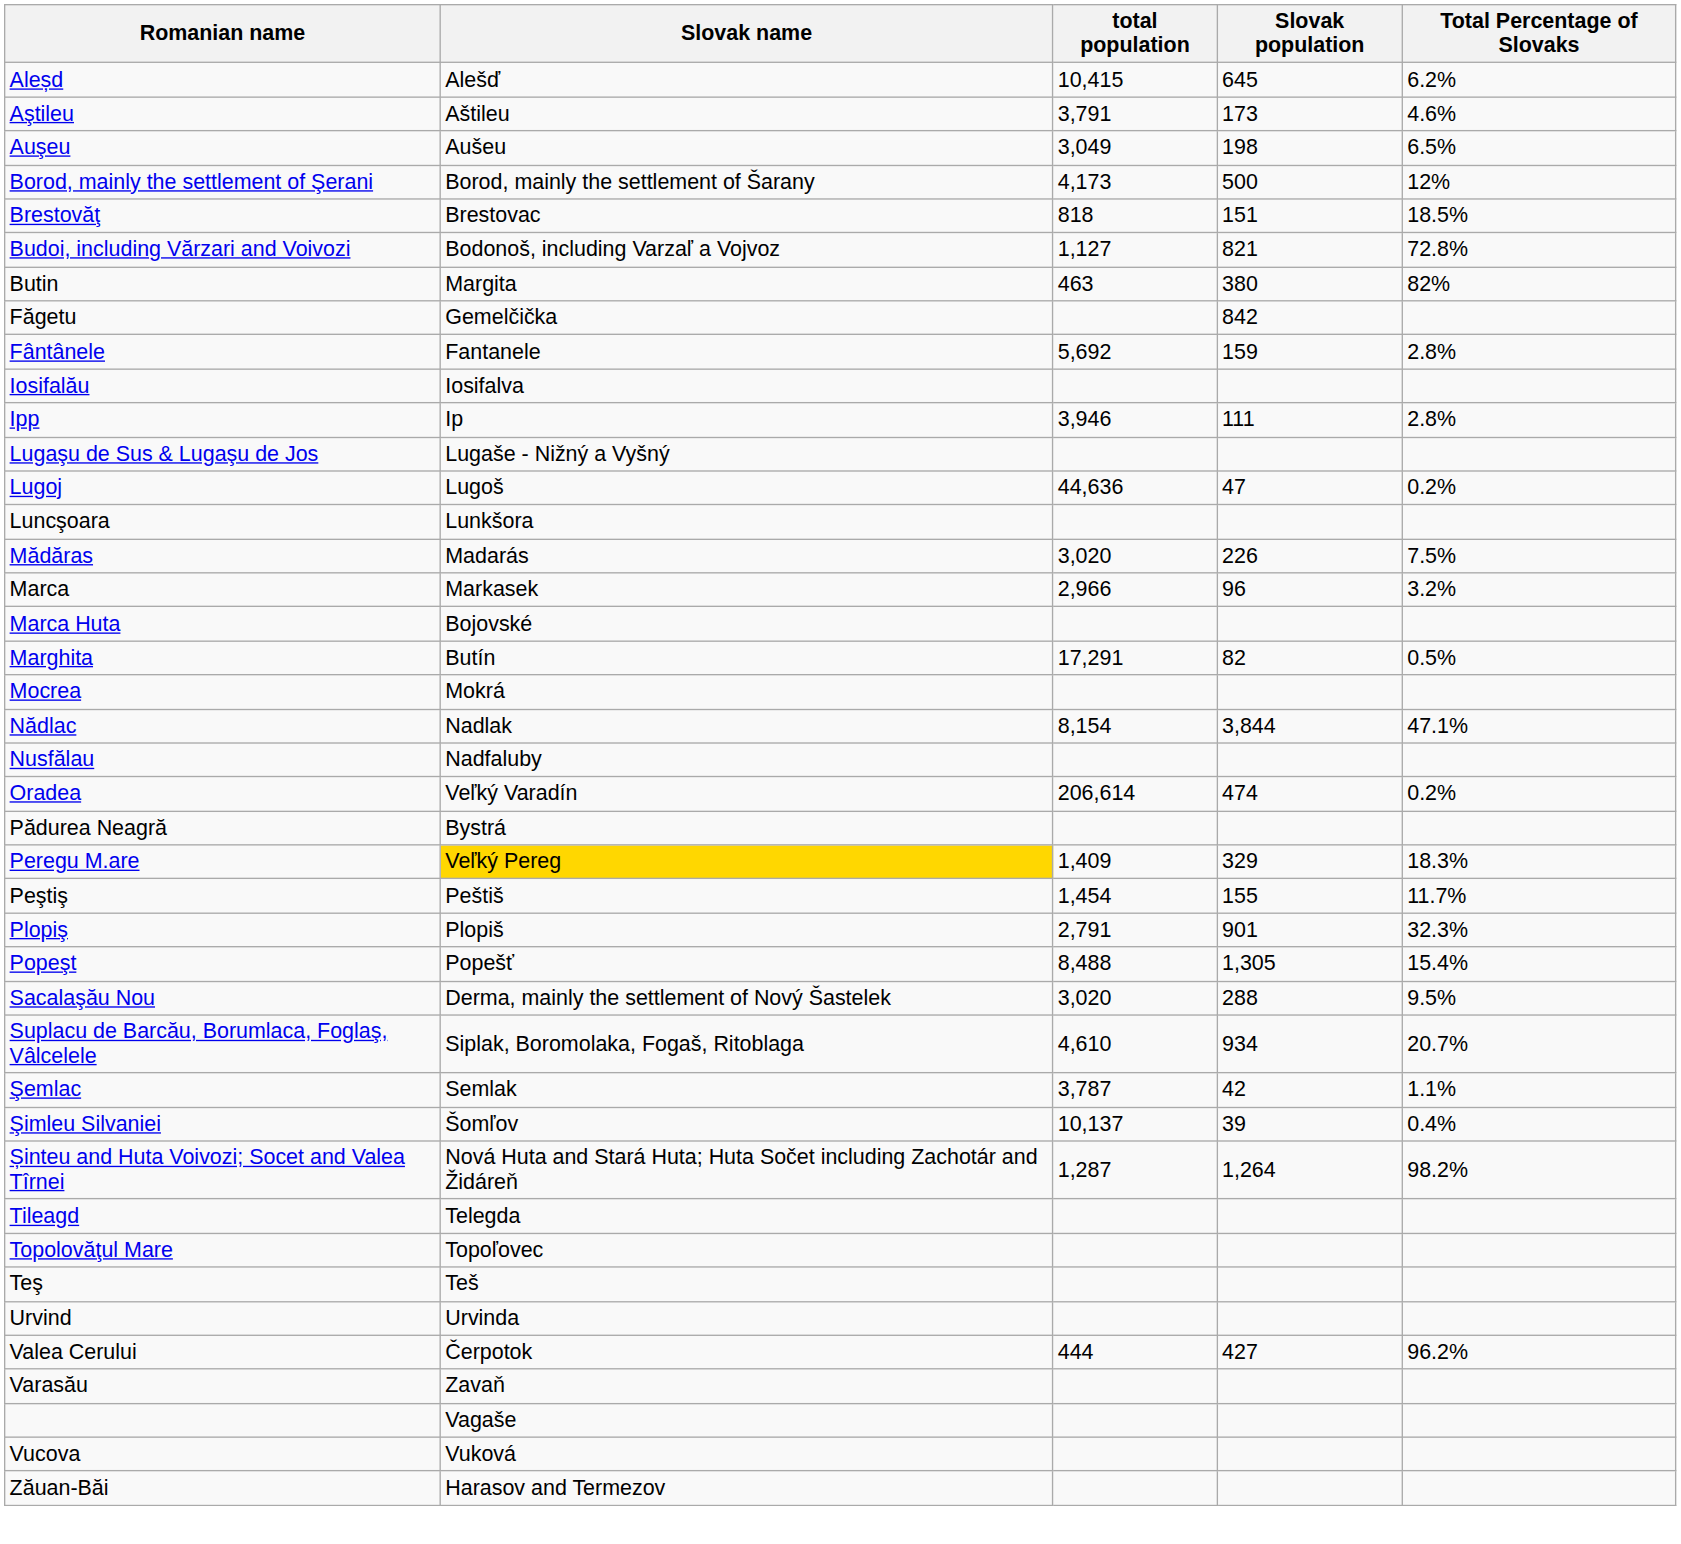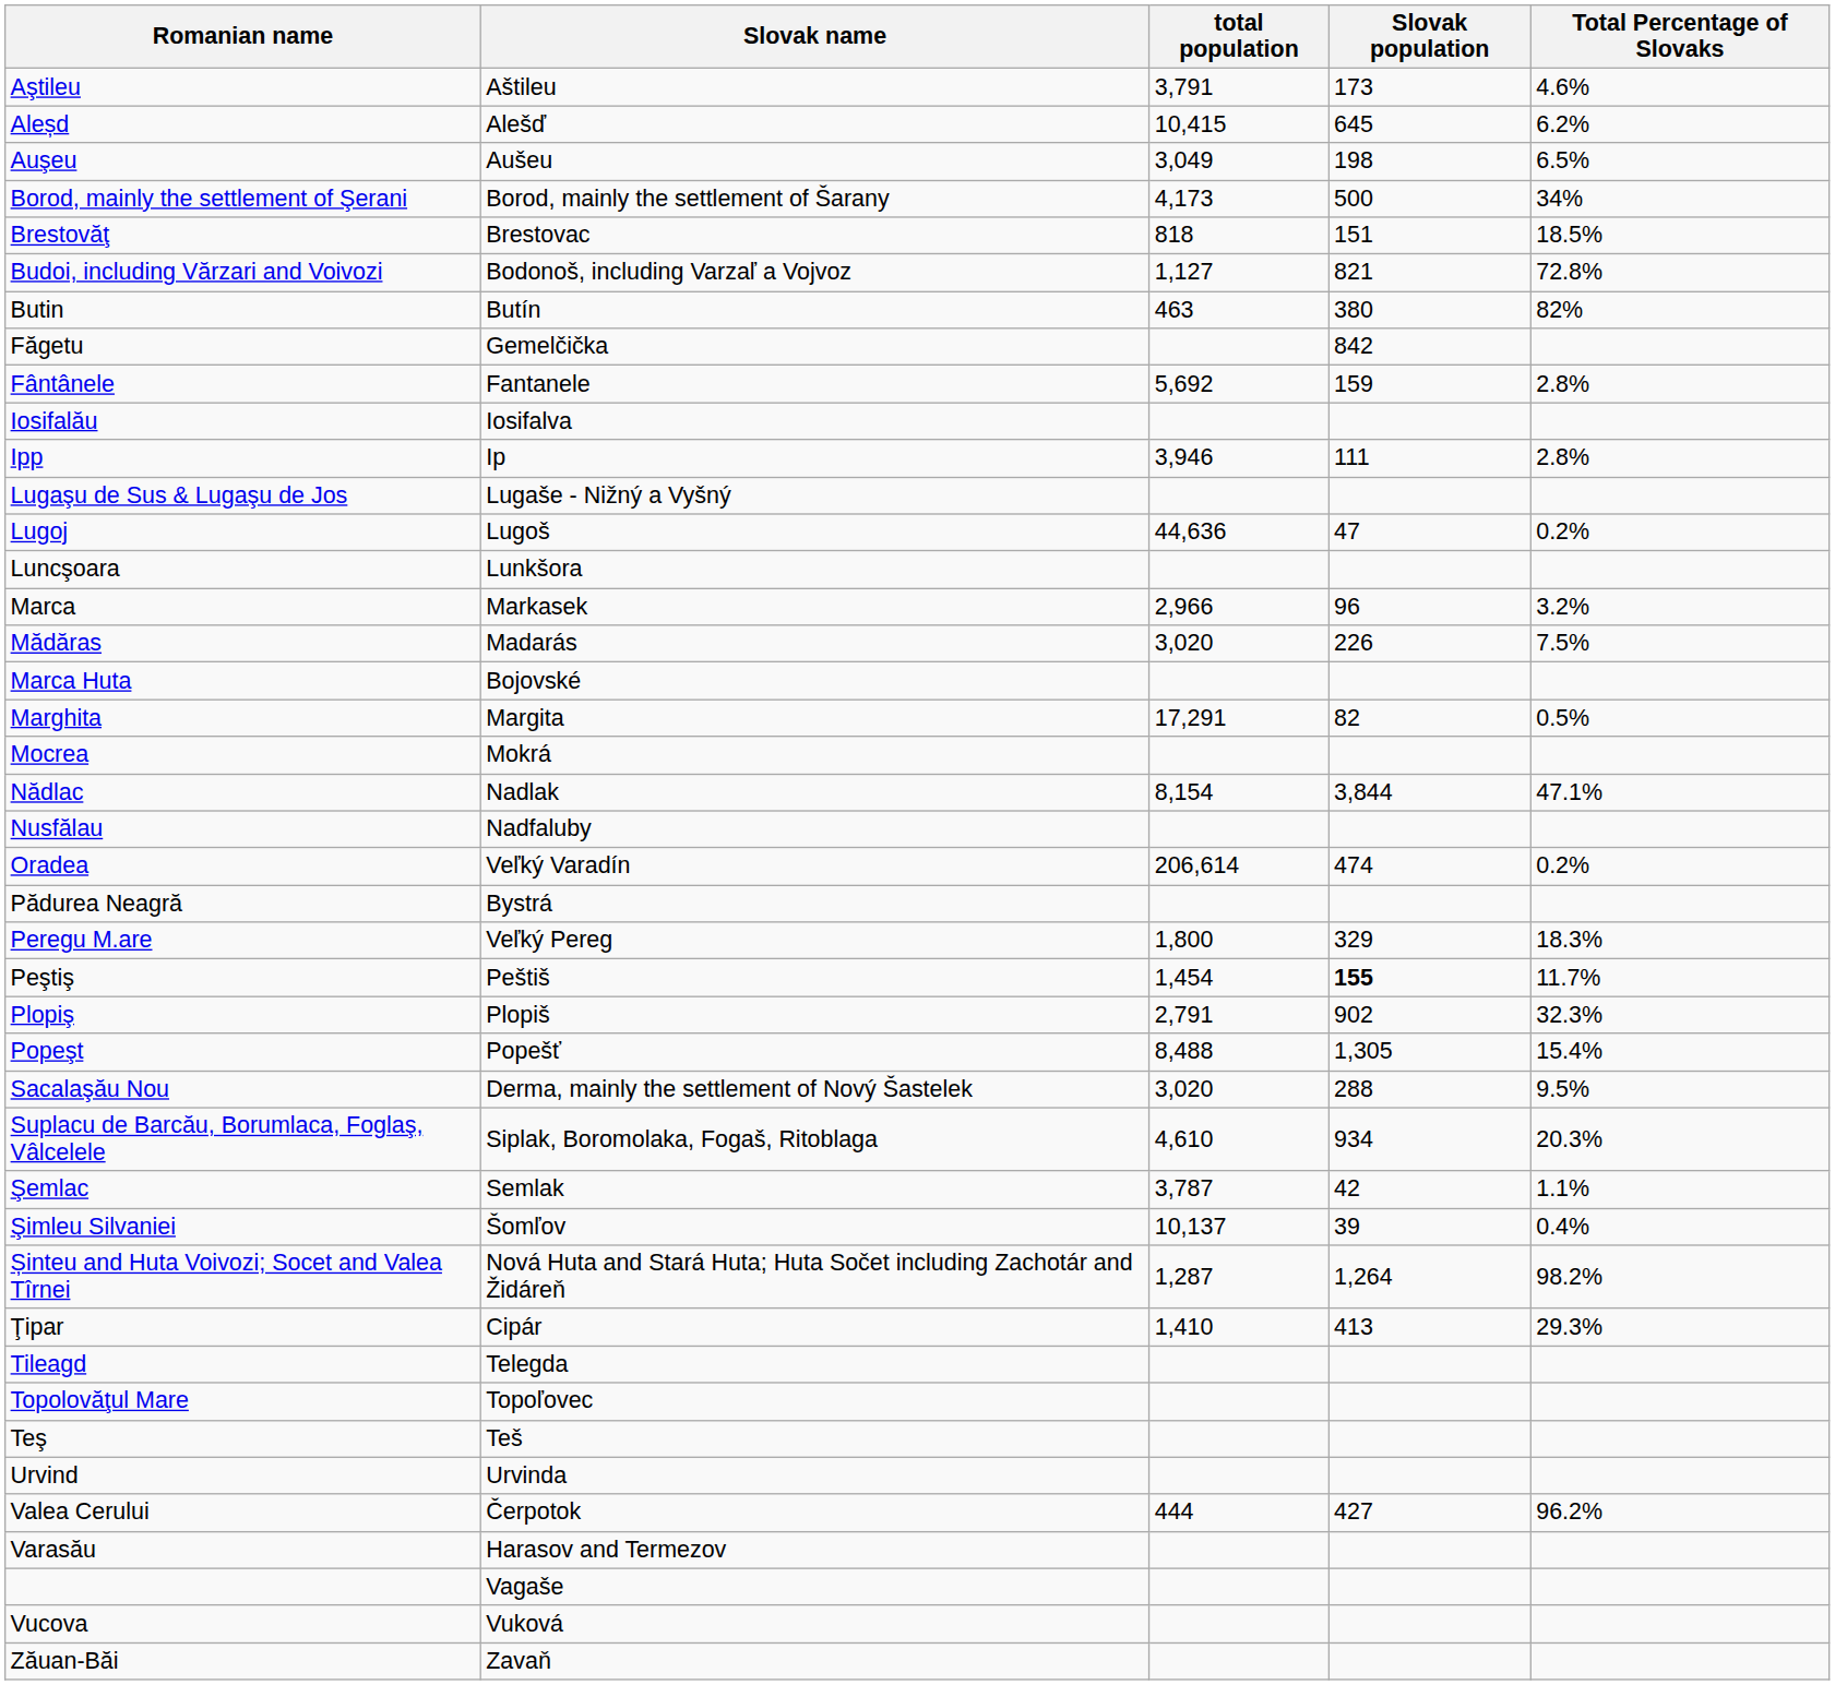rows swapped: Aleșd <-> Aştileu
Borod, mainly the settlement of Şerani | Total Percentage of Slovaks: 12% -> 34%
Butin | Slovak name: Margita -> Butín
rows swapped: Marca <-> Mădăras
Marghita | Slovak name: Butín -> Margita
Peregu M.are | Slovak name: gold background -> no background
Peregu M.are | total population: 1,409 -> 1,800
Peştiş | Slovak population: normal -> bold
Plopiş | Slovak population: 901 -> 902
Suplacu de Barcău, Borumlaca, Foglaş, Vâlcelele | Total Percentage of Slovaks: 20.7% -> 20.3%
+ row: Ţipar | Cipár | 1,410 | 413 | 29.3%
Varasău | Slovak name: Zavaň -> Harasov and Termezov
Zăuan-Băi | Slovak name: Harasov and Termezov -> Zavaň
